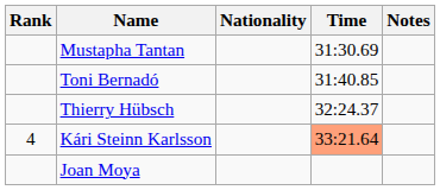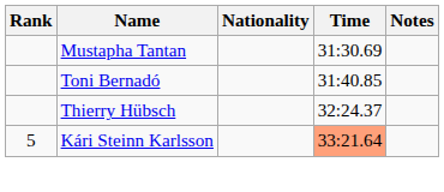Kári Steinn Karlsson | Rank: 4 -> 5
- row: Joan Moya
